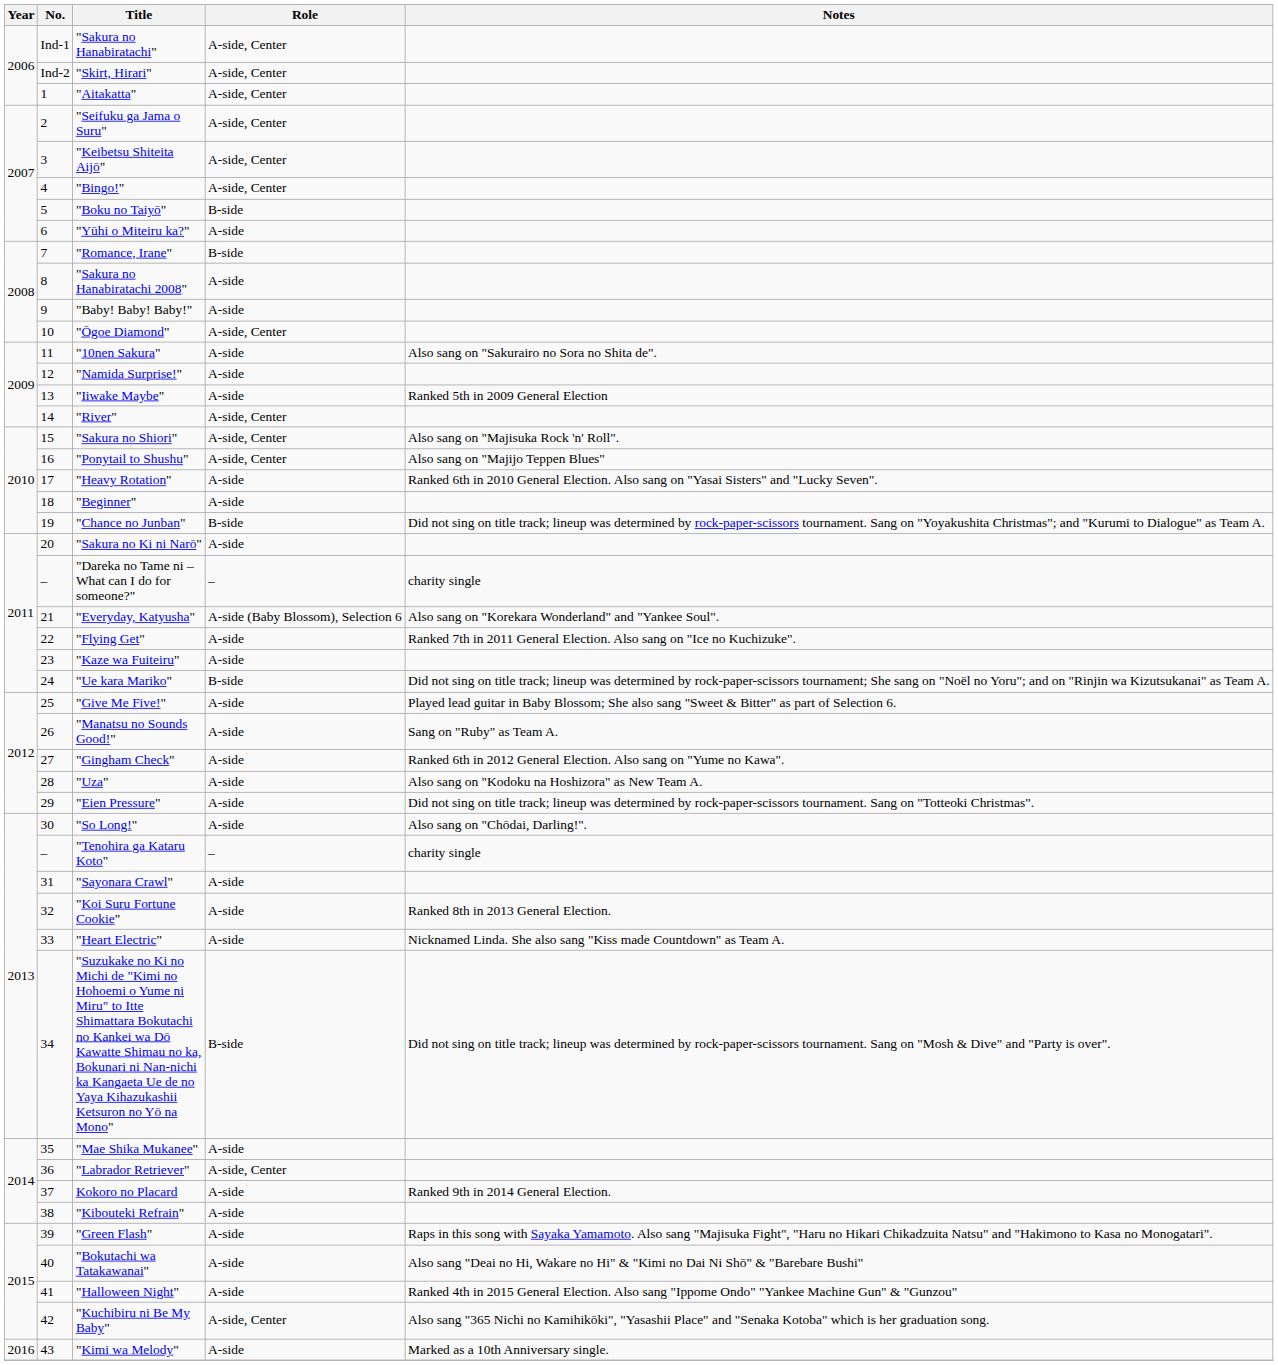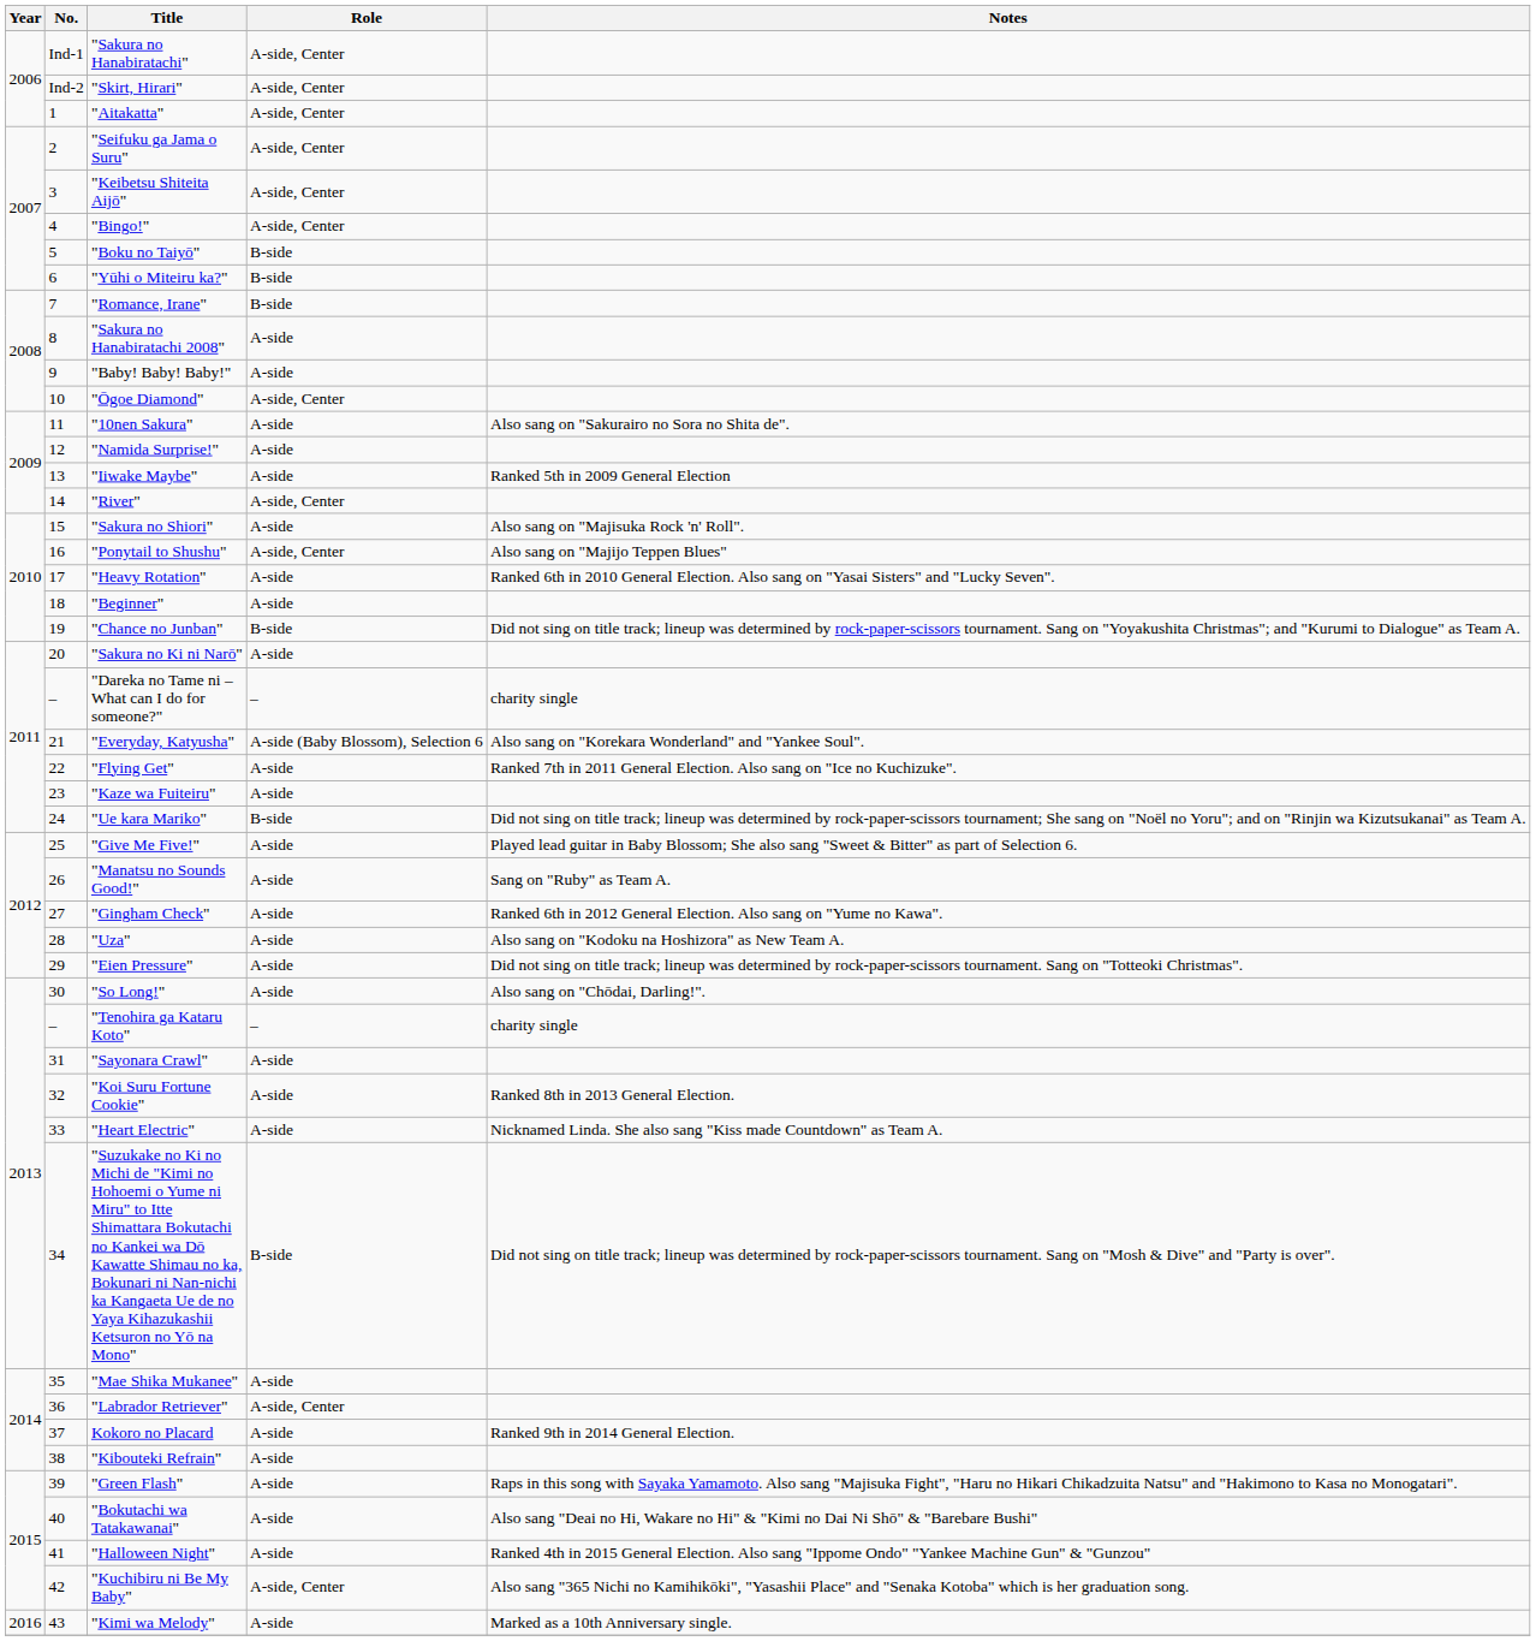"Yūhi o Miteiru ka?" | Role: A-side -> B-side
"Sakura no Shiori" | Role: A-side, Center -> A-side
